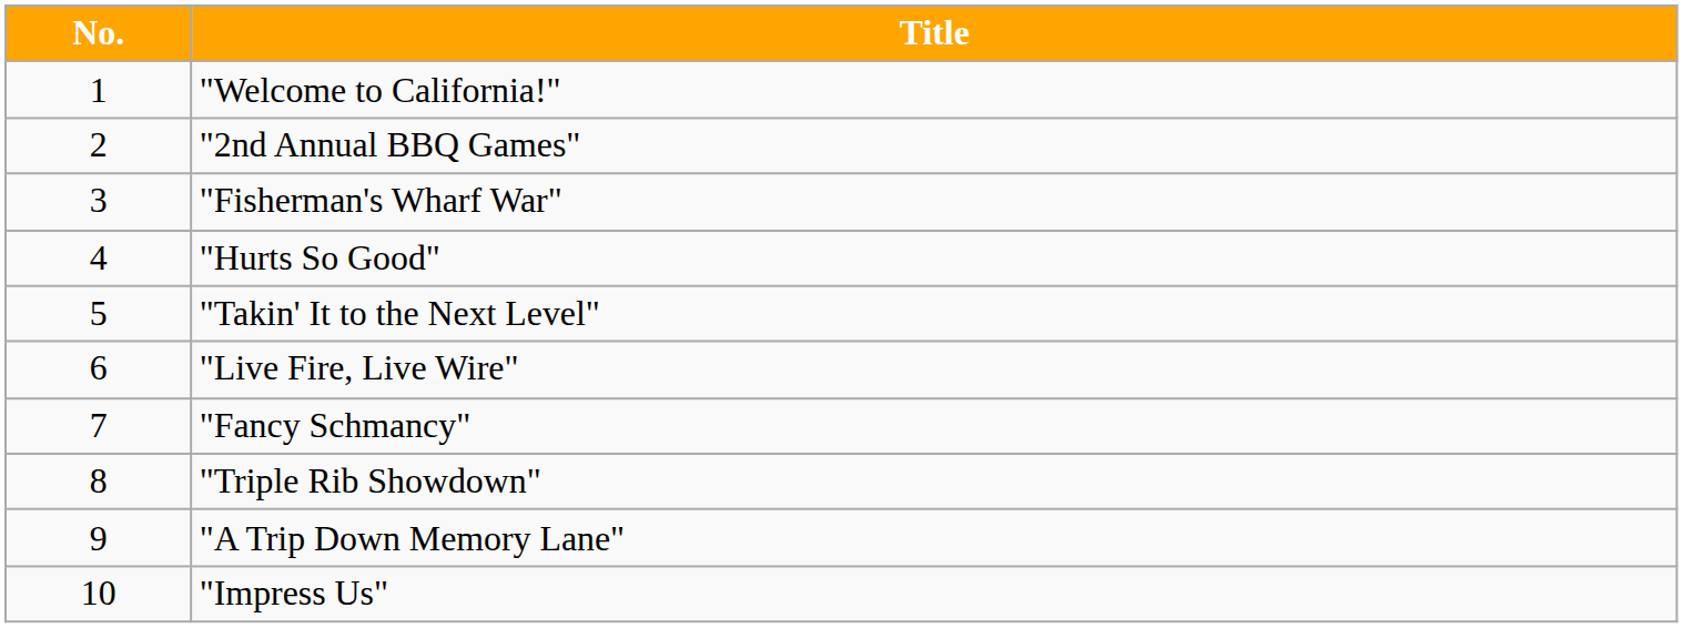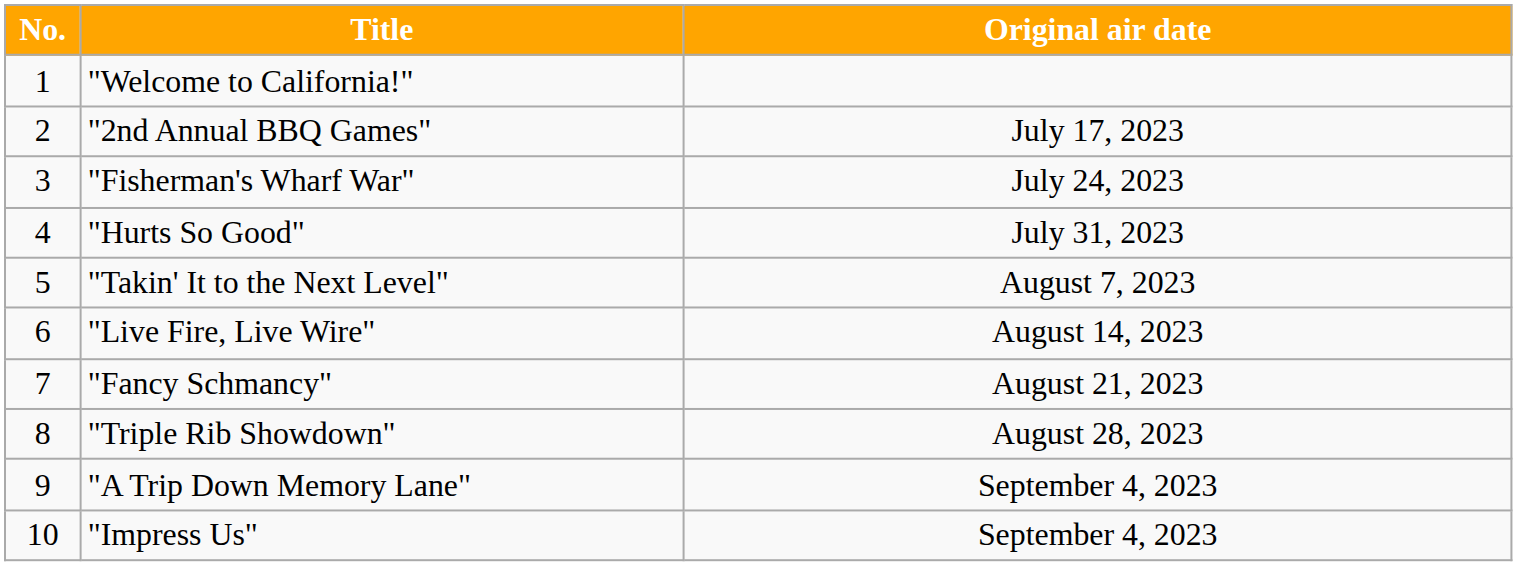+ column: Original air date | July 17, 2023 | July 24, 2023 | July 31, 2023 | August 7, 2023 | August 14, 2023 | August 21, 2023 | August 28, 2023 | September 4, 2023 | September 4, 2023
